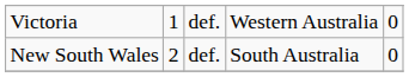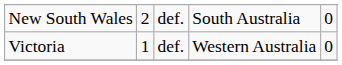rows swapped: Victoria <-> New South Wales
